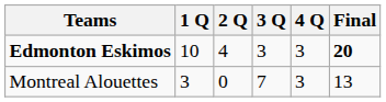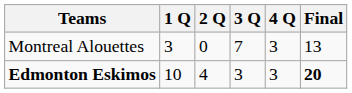rows swapped: Edmonton Eskimos <-> Montreal Alouettes
